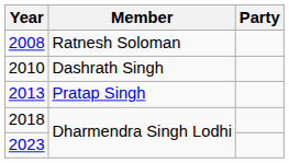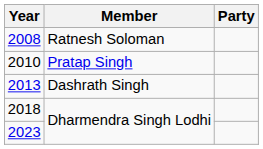2010 | Member: Dashrath Singh -> Pratap Singh
2013 | Member: Pratap Singh -> Dashrath Singh
